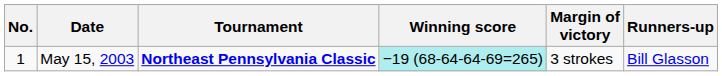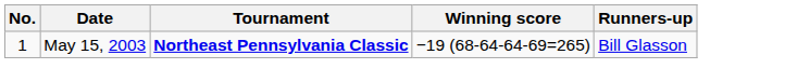- column: Margin of victory | 3 strokes
May 15, 2003 | Winning score: paleturquoise background -> no background
